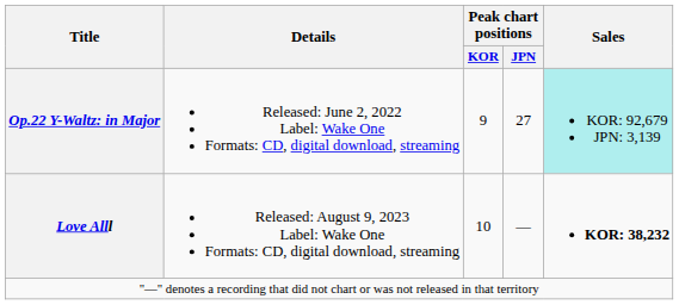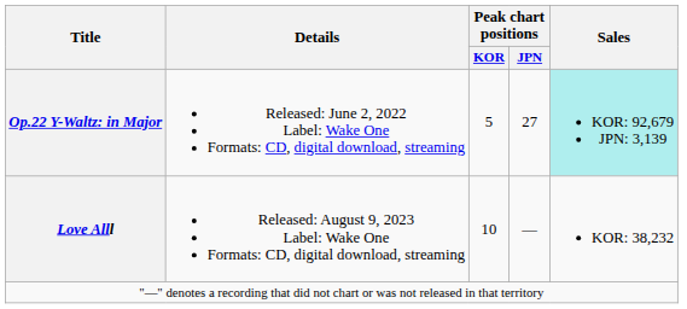Op.22 Y-Waltz: in Major | Peak chart positions / KOR: 9 -> 5
Love Alll | Sales: bold -> normal
